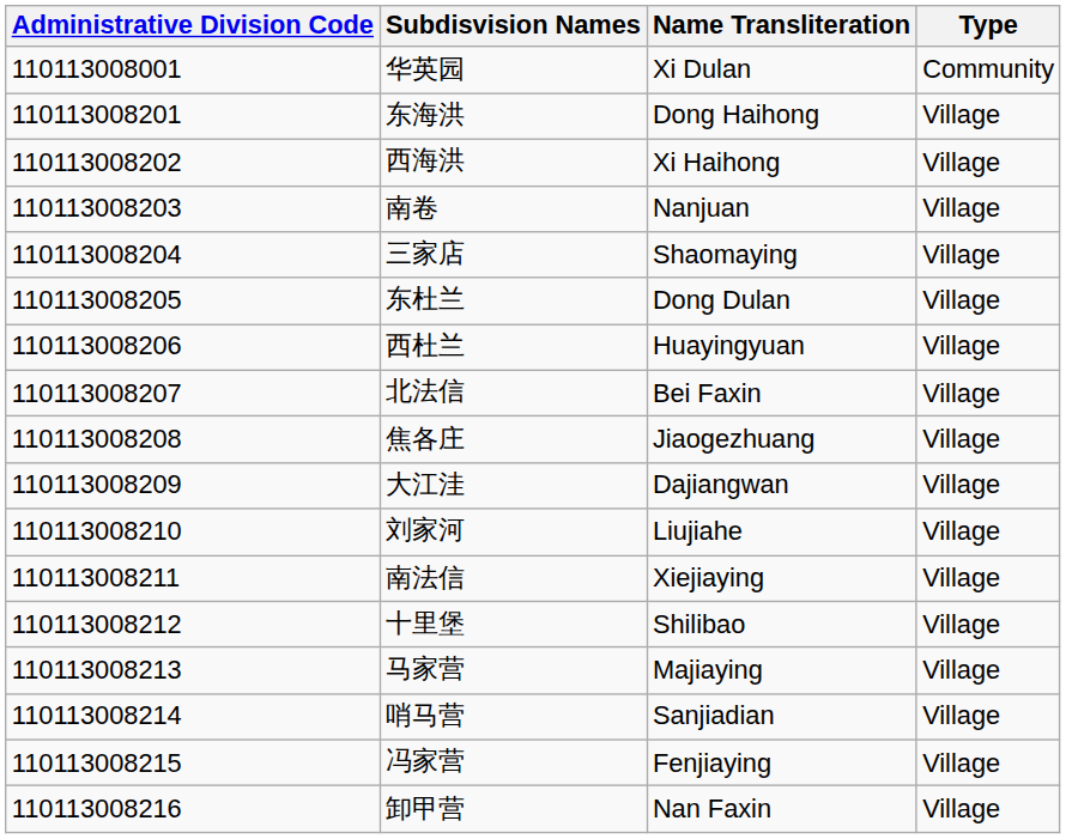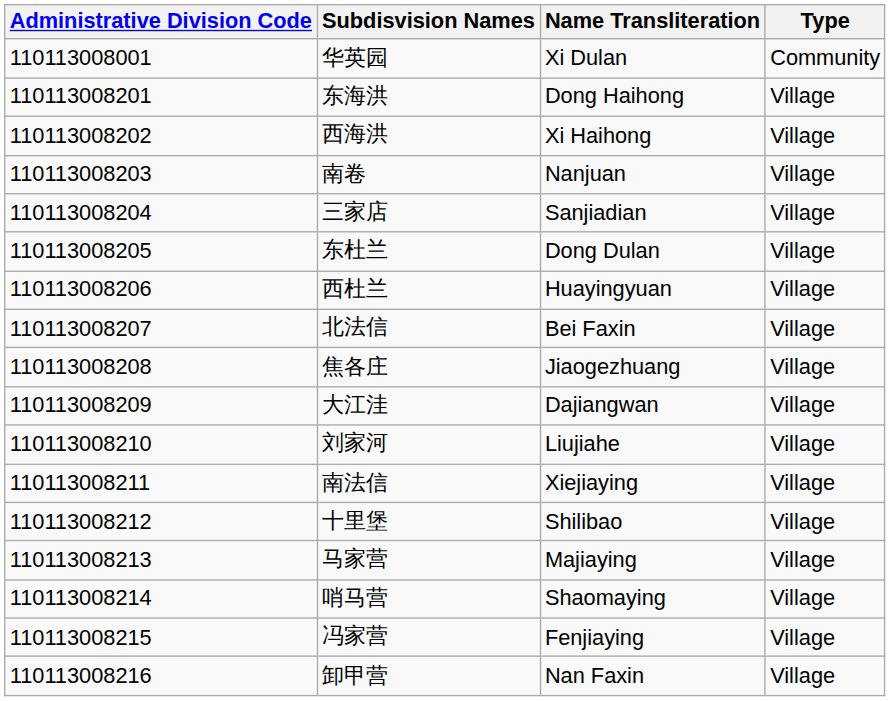三家店 | Name Transliteration: Shaomaying -> Sanjiadian
哨马营 | Name Transliteration: Sanjiadian -> Shaomaying
